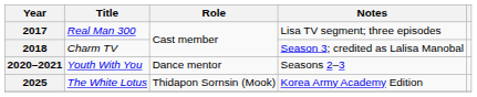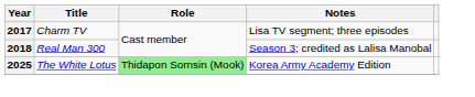2017 | Title: Real Man 300 -> Charm TV
2018 | Title: Charm TV -> Real Man 300
- row: 2020–2021 | Youth With You | Dance mentor | Seasons 2–3
2025 | Role: no background -> lightgreen background
